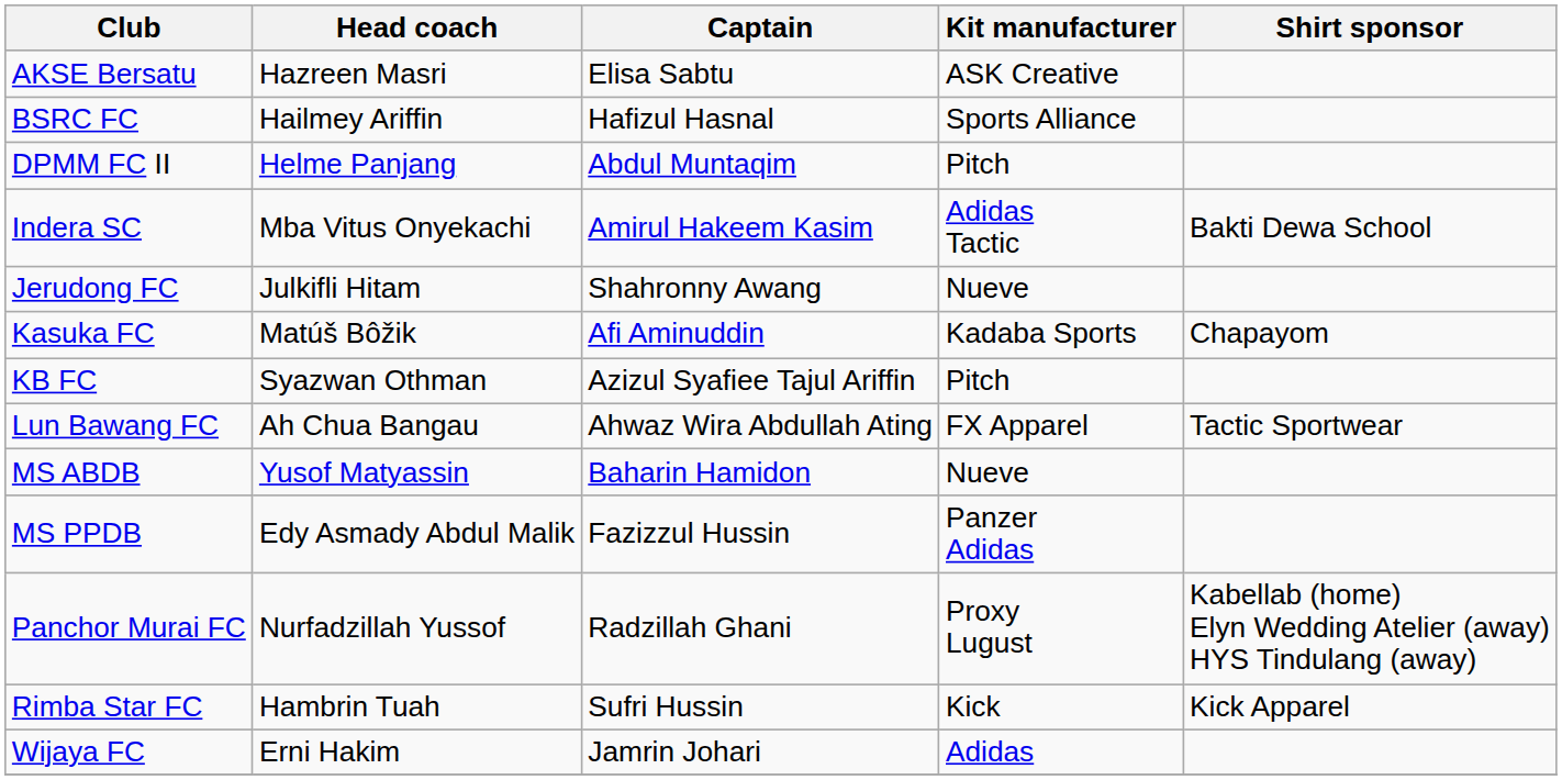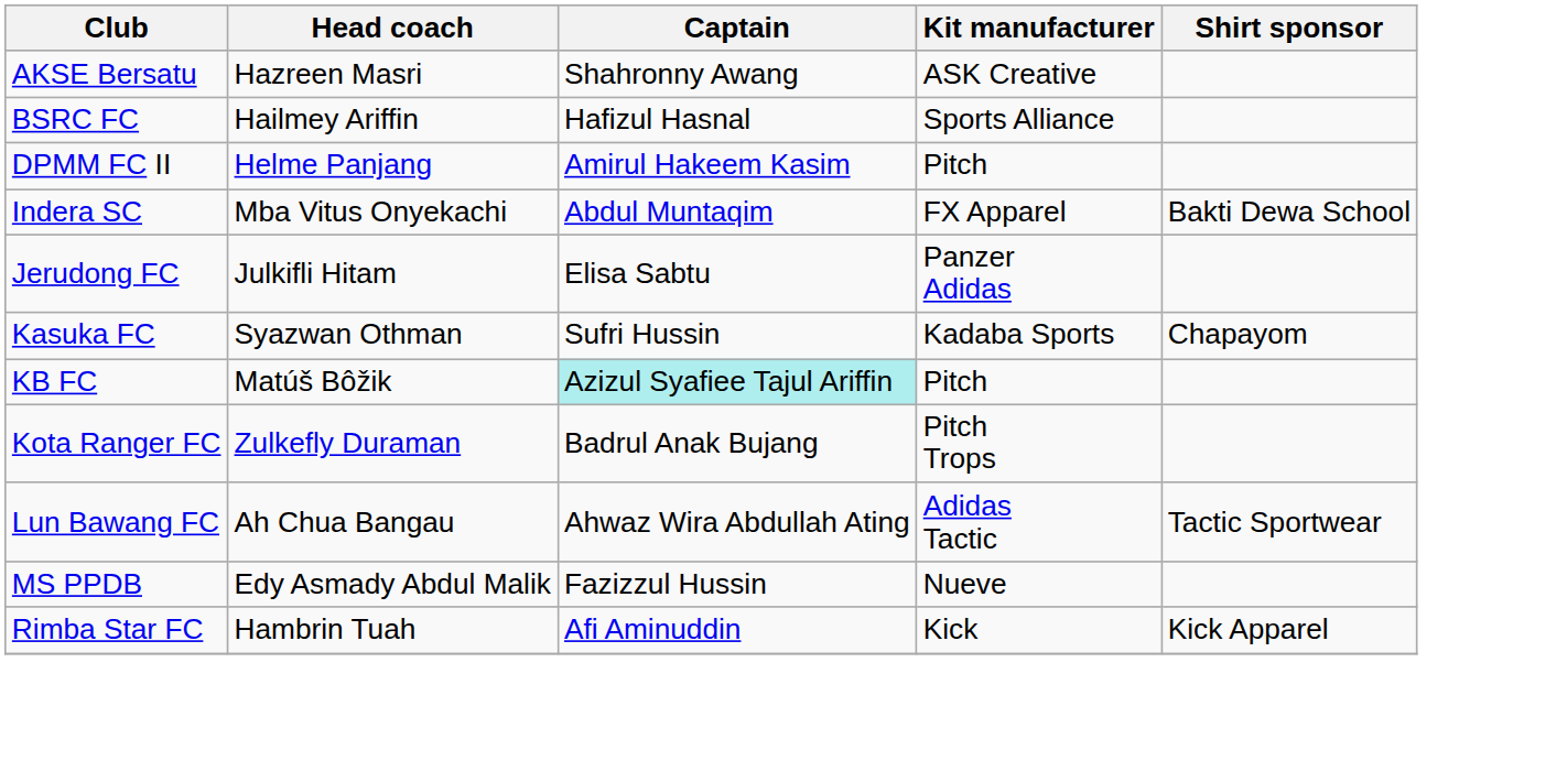AKSE Bersatu | Captain: Elisa Sabtu -> Shahronny Awang
DPMM FC II | Captain: Abdul Muntaqim -> Amirul Hakeem Kasim
Indera SC | Captain: Amirul Hakeem Kasim -> Abdul Muntaqim
Indera SC | Kit manufacturer: Adidas Tactic -> FX Apparel
Jerudong FC | Captain: Shahronny Awang -> Elisa Sabtu
Jerudong FC | Kit manufacturer: Nueve -> Panzer Adidas
Kasuka FC | Head coach: Matúš Bôžik -> Syazwan Othman
Kasuka FC | Captain: Afi Aminuddin -> Sufri Hussin
KB FC | Head coach: Syazwan Othman -> Matúš Bôžik
KB FC | Captain: no background -> paleturquoise background
+ row: Kota Ranger FC | Zulkefly Duraman | Badrul Anak Bujang | Pitch Trops
Lun Bawang FC | Kit manufacturer: FX Apparel -> Adidas Tactic
- row: MS ABDB | Yusof Matyassin | Baharin Hamidon | Nueve
MS PPDB | Kit manufacturer: Panzer Adidas -> Nueve
- row: Panchor Murai FC | Nurfadzillah Yussof | Radzillah Ghani | Proxy Lugust | Kabellab (home) Elyn Wedding Atelier (away) HYS Tindulang (away)
Rimba Star FC | Captain: Sufri Hussin -> Afi Aminuddin
- row: Wijaya FC | Erni Hakim | Jamrin Johari | Adidas
